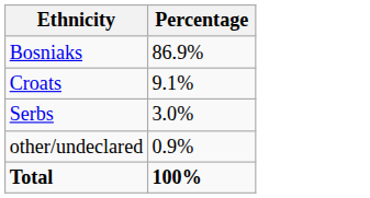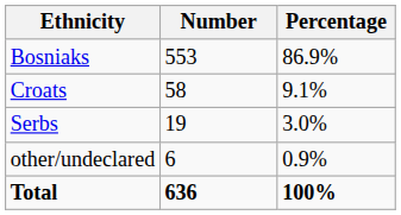+ column: Number | 553 | 58 | 19 | 6 | 636
